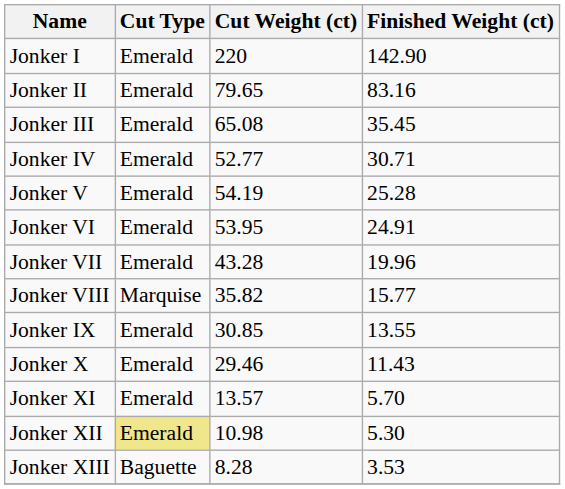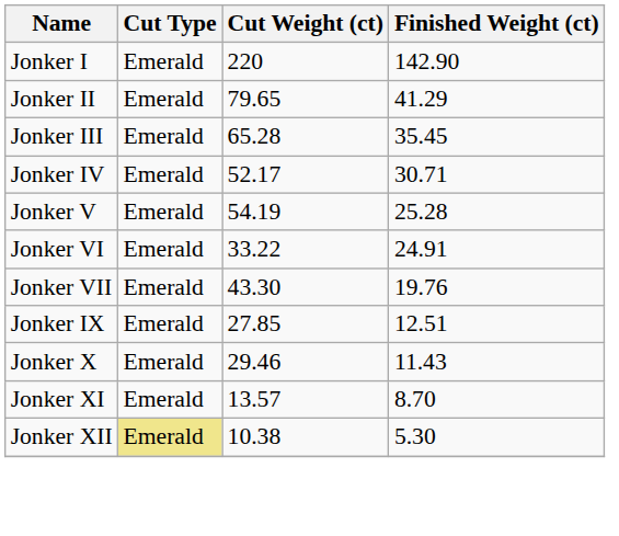Jonker II | Finished Weight (ct): 83.16 -> 41.29
Jonker III | Cut Weight (ct): 65.08 -> 65.28
Jonker IV | Cut Weight (ct): 52.77 -> 52.17
Jonker VI | Cut Weight (ct): 53.95 -> 33.22
Jonker VII | Cut Weight (ct): 43.28 -> 43.30
Jonker VII | Finished Weight (ct): 19.96 -> 19.76
- row: Jonker VIII | Marquise | 35.82 | 15.77
Jonker IX | Cut Weight (ct): 30.85 -> 27.85
Jonker IX | Finished Weight (ct): 13.55 -> 12.51
Jonker XI | Finished Weight (ct): 5.70 -> 8.70
Jonker XII | Cut Weight (ct): 10.98 -> 10.38
- row: Jonker XIII | Baguette | 8.28 | 3.53
